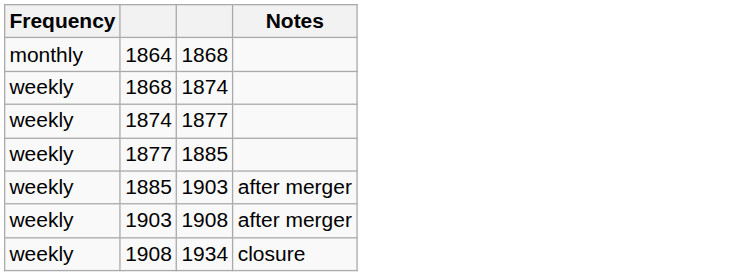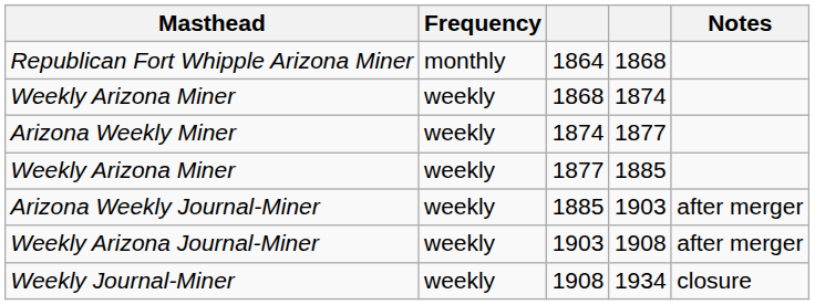+ column: Masthead | Republican Fort Whipple Arizona Miner | Weekly Arizona Miner | Arizona Weekly Miner | Weekly Arizona Miner | Arizona Weekly Journal-Miner | Weekly Arizona Journal-Miner | Weekly Journal-Miner
